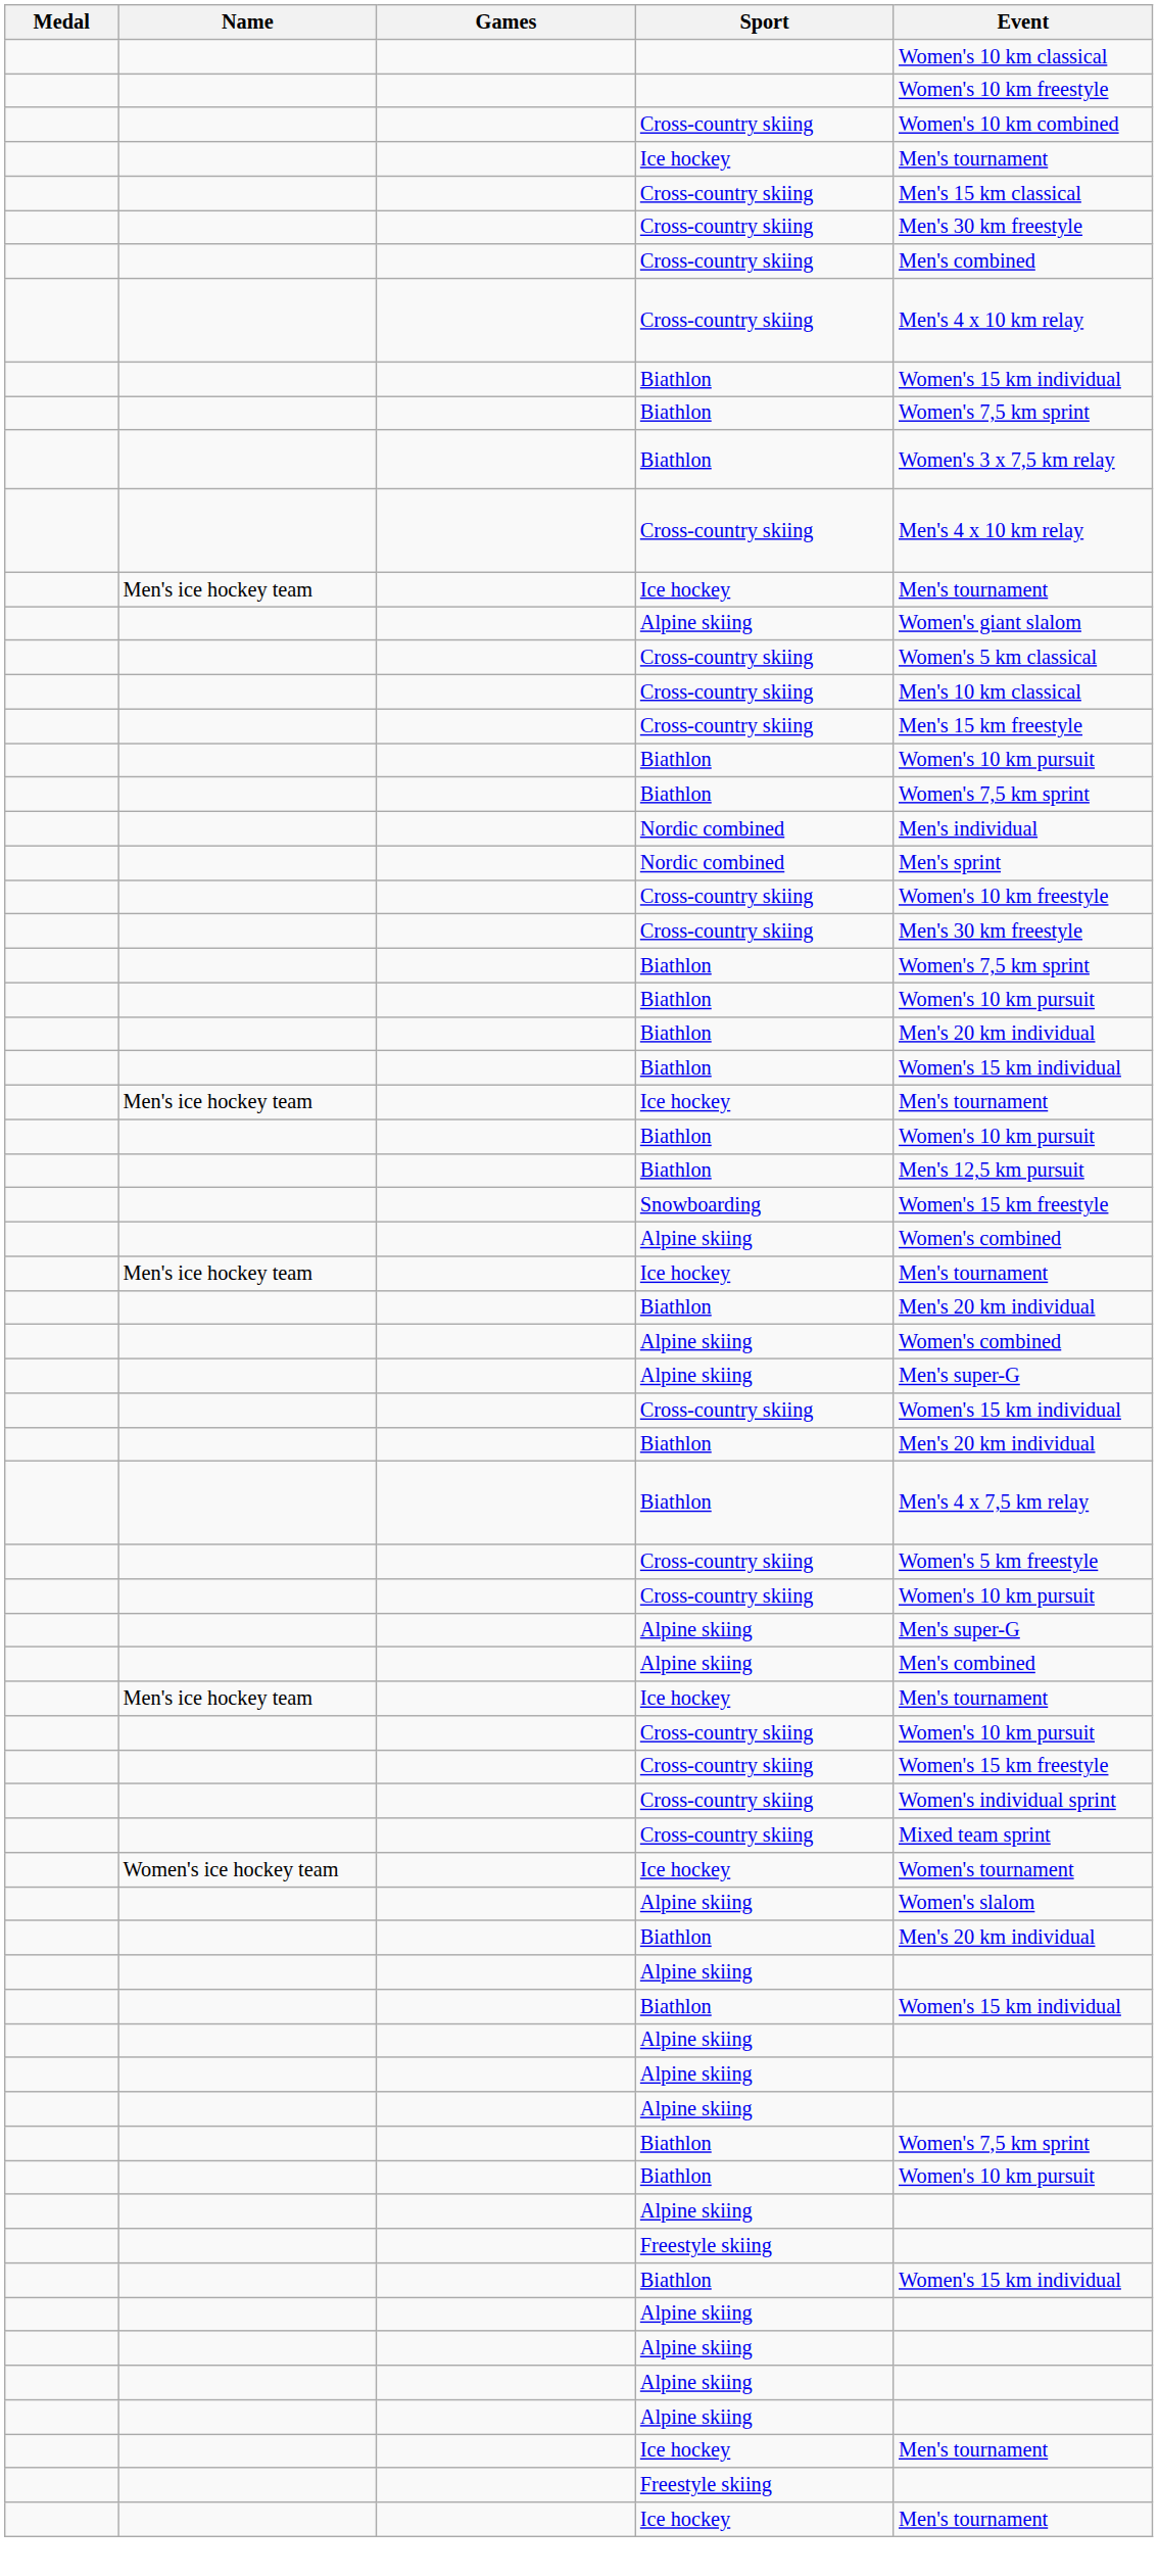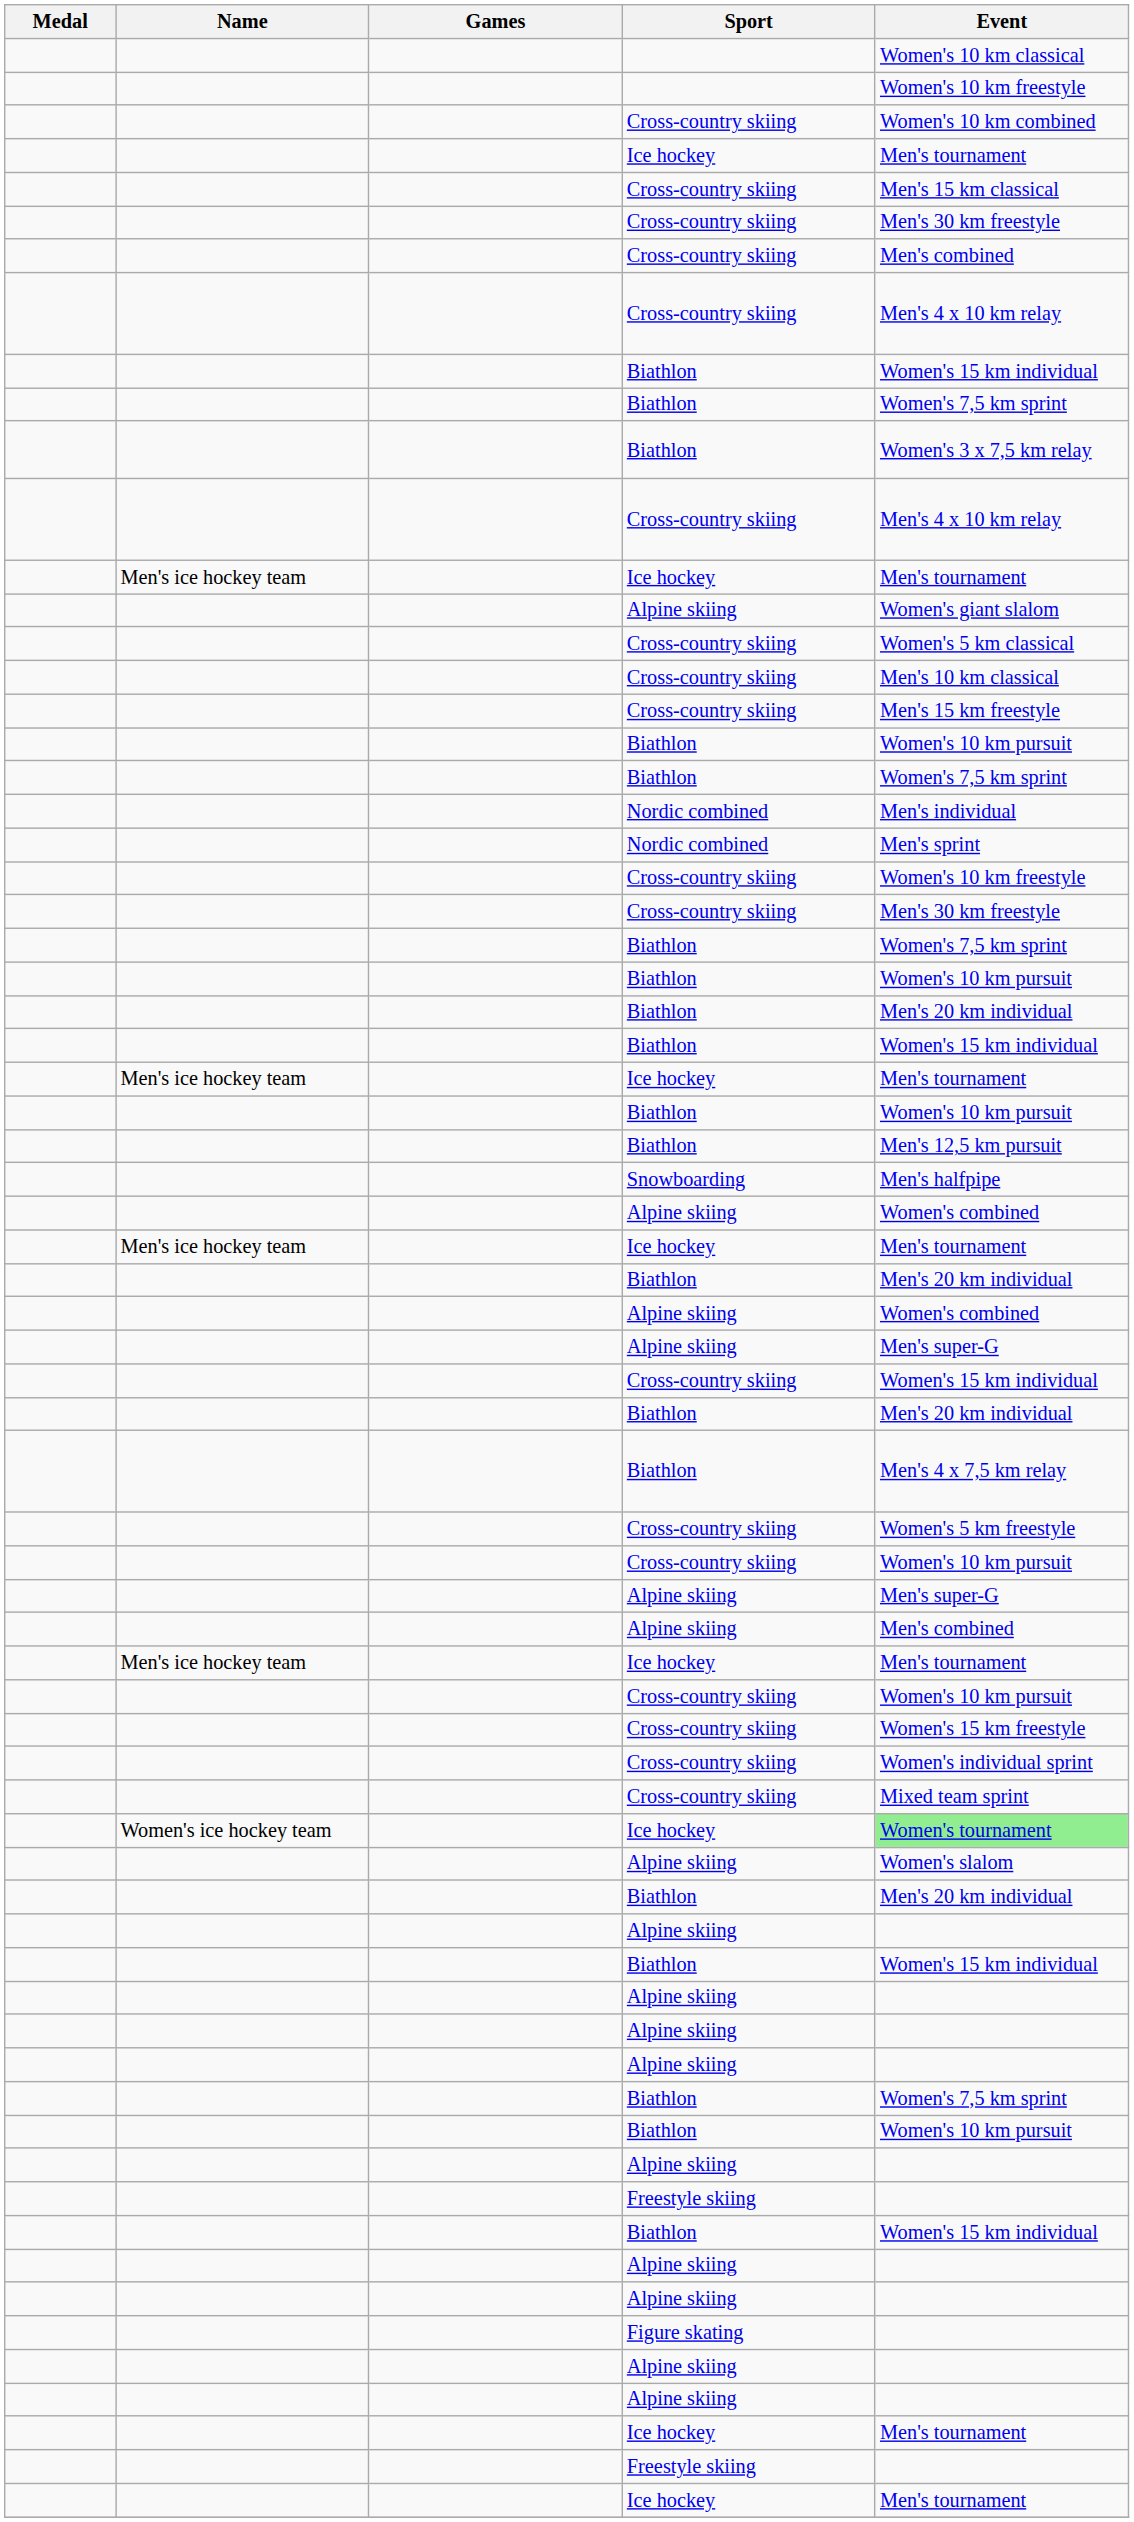Snowboarding | Event: Women's 15 km freestyle -> Men's halfpipe
Women's ice hockey team / Ice hockey | Event: no background -> lightgreen background
+ row: Figure skating
